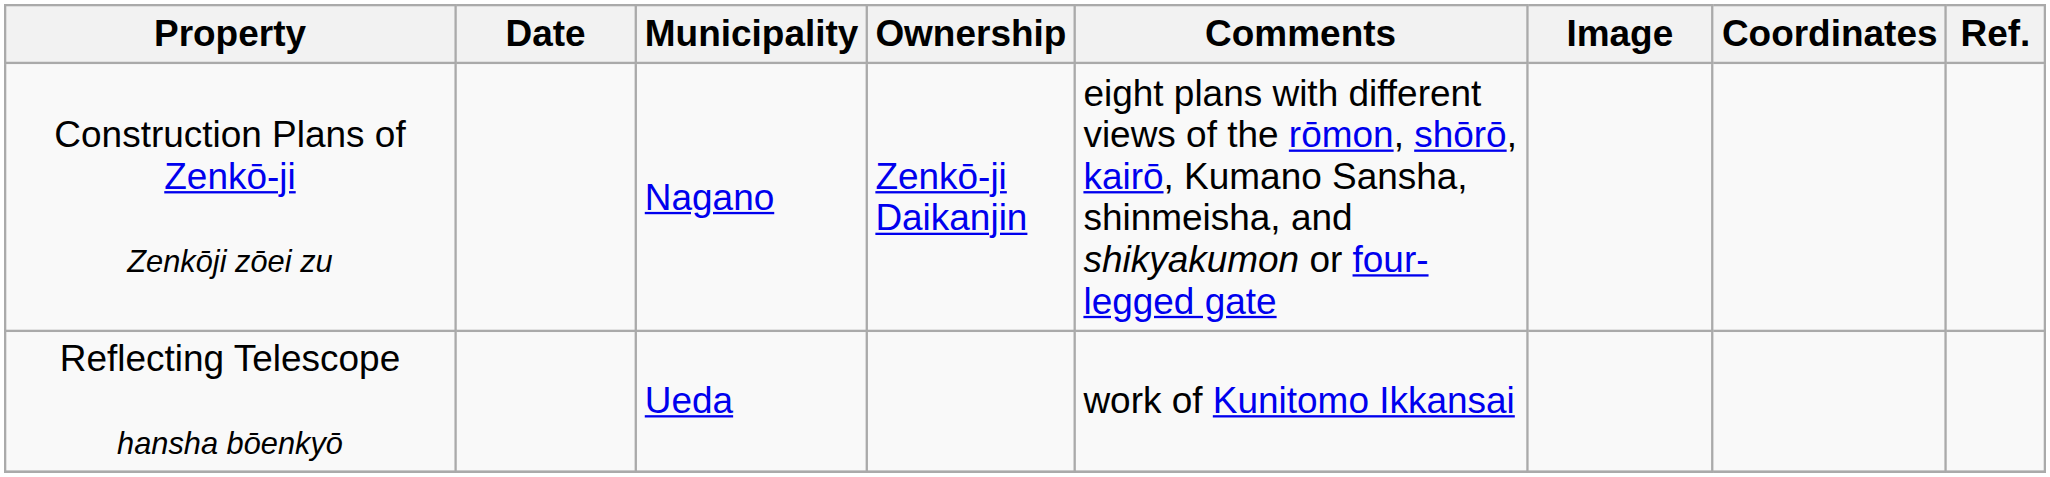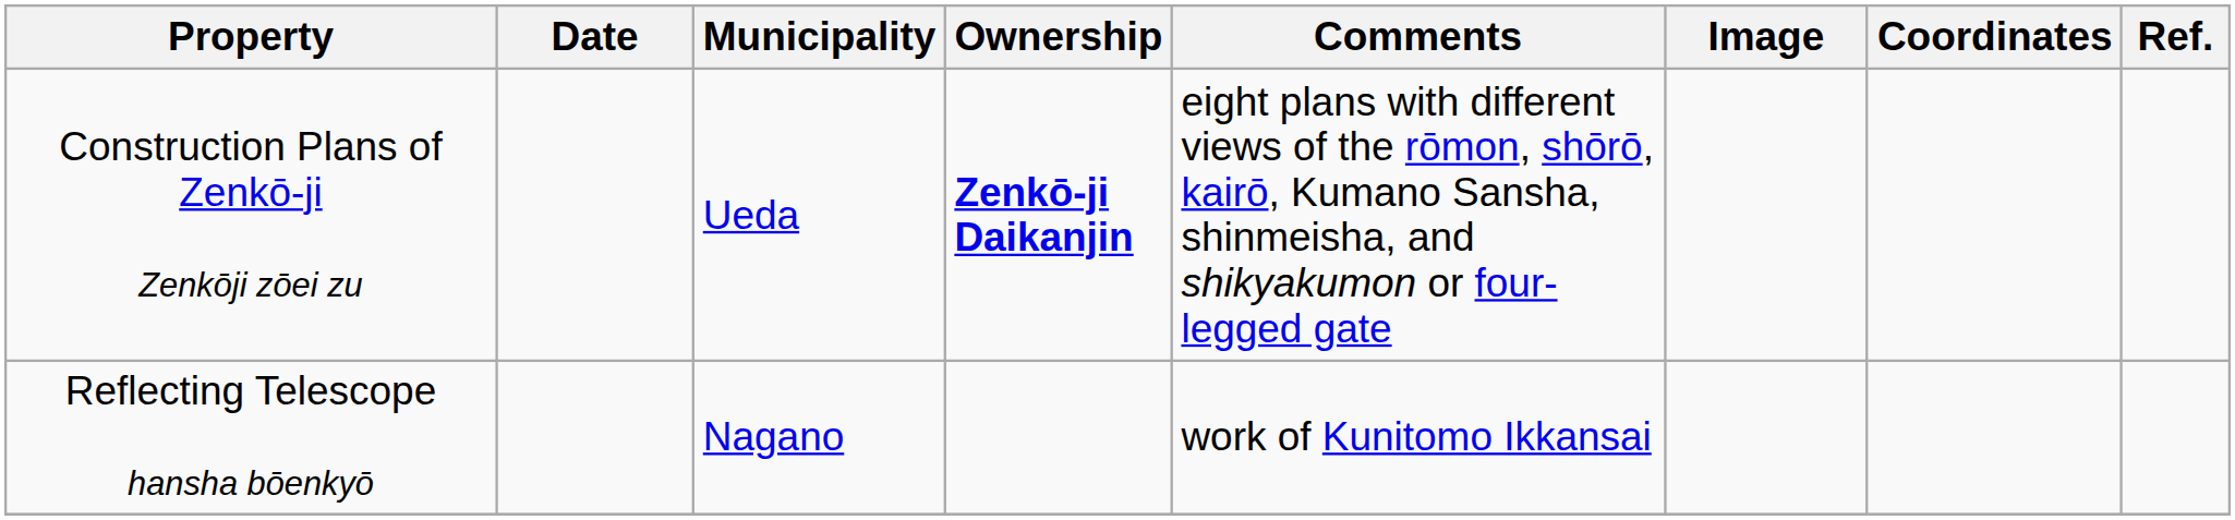Construction Plans of Zenkō-ji Zenkōji zōei zu | Municipality: Nagano -> Ueda
Construction Plans of Zenkō-ji Zenkōji zōei zu | Ownership: normal -> bold
Reflecting Telescope hansha bōenkyō | Municipality: Ueda -> Nagano
